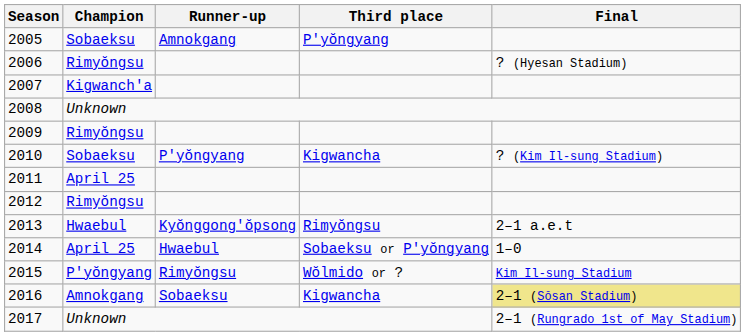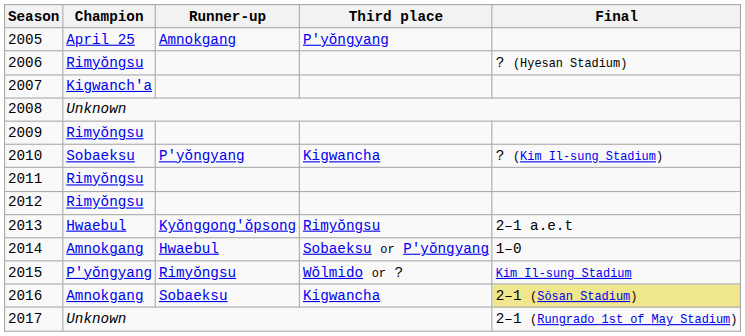2005 | Champion: Sobaeksu -> April 25
2011 | Champion: April 25 -> Rimyŏngsu
2014 | Champion: April 25 -> Amnokgang
